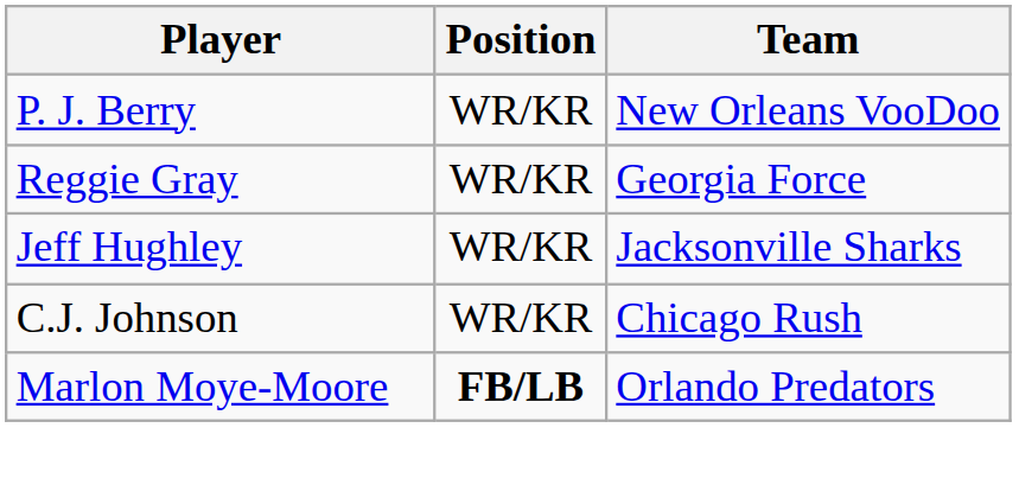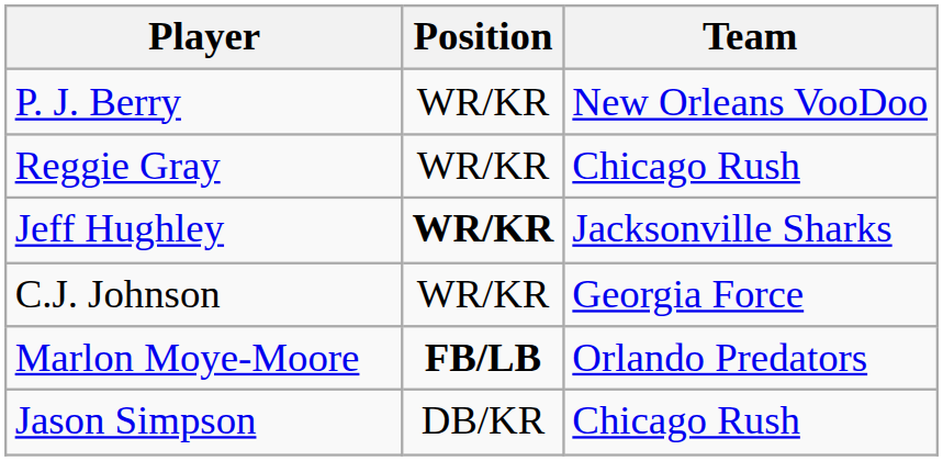Reggie Gray | Team: Georgia Force -> Chicago Rush
Jeff Hughley | Position: normal -> bold
C.J. Johnson | Team: Chicago Rush -> Georgia Force
+ row: Jason Simpson | DB/KR | Chicago Rush
